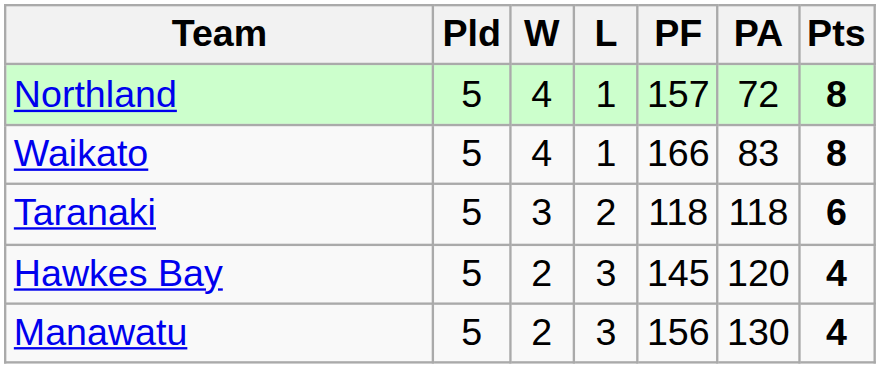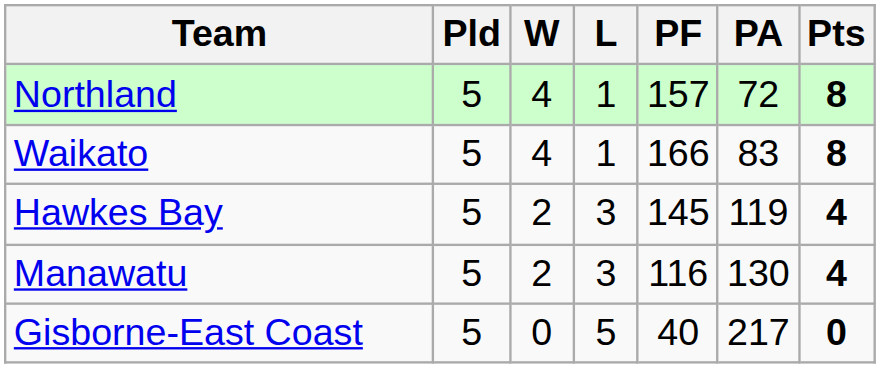- row: Taranaki | 5 | 3 | 2 | 118 | 118 | 6
Hawkes Bay | PA: 120 -> 119
Manawatu | PF: 156 -> 116
+ row: Gisborne-East Coast | 5 | 0 | 5 | 40 | 217 | 0
